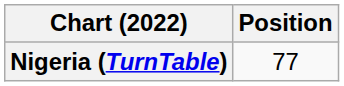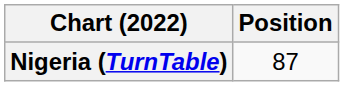Nigeria (TurnTable) | Position: 77 -> 87
